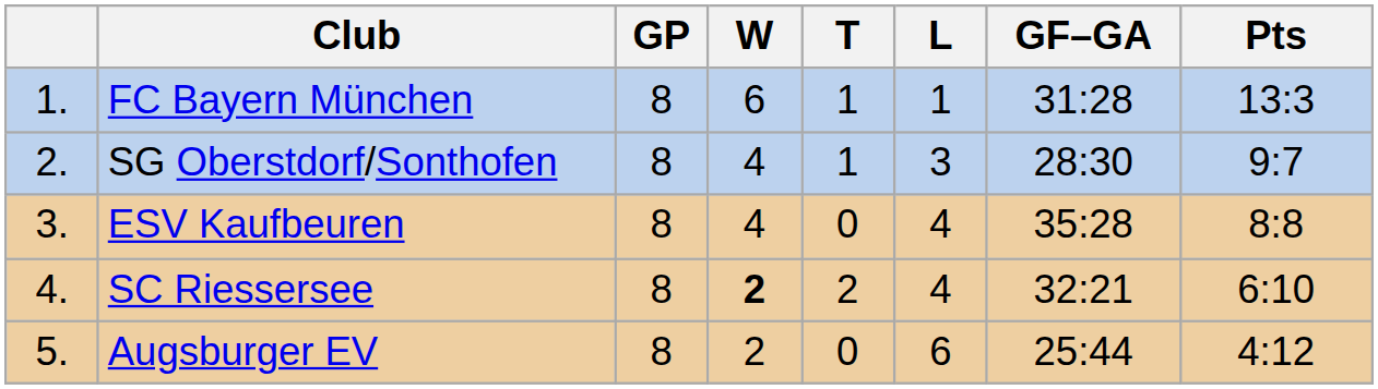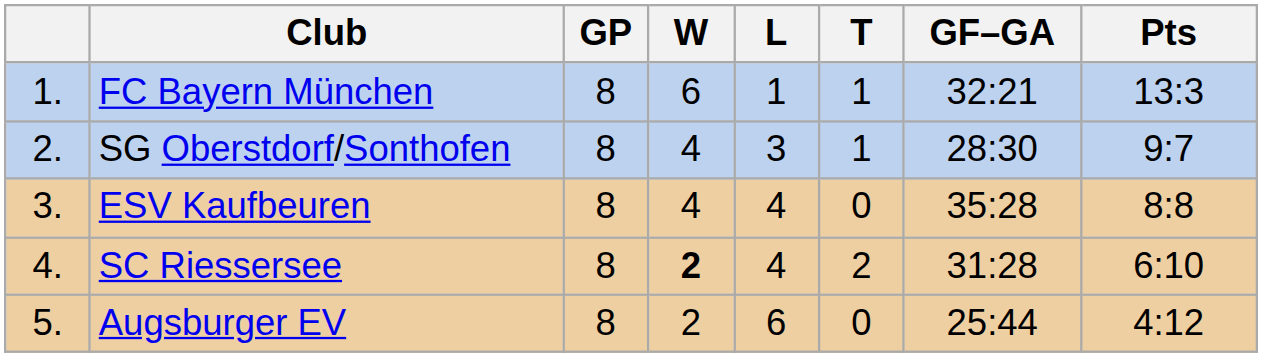columns swapped: T <-> L
FC Bayern München | GF–GA: 31:28 -> 32:21
SC Riessersee | GF–GA: 32:21 -> 31:28
